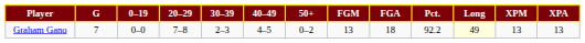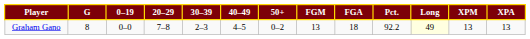Graham Gano | G: 7 -> 8
